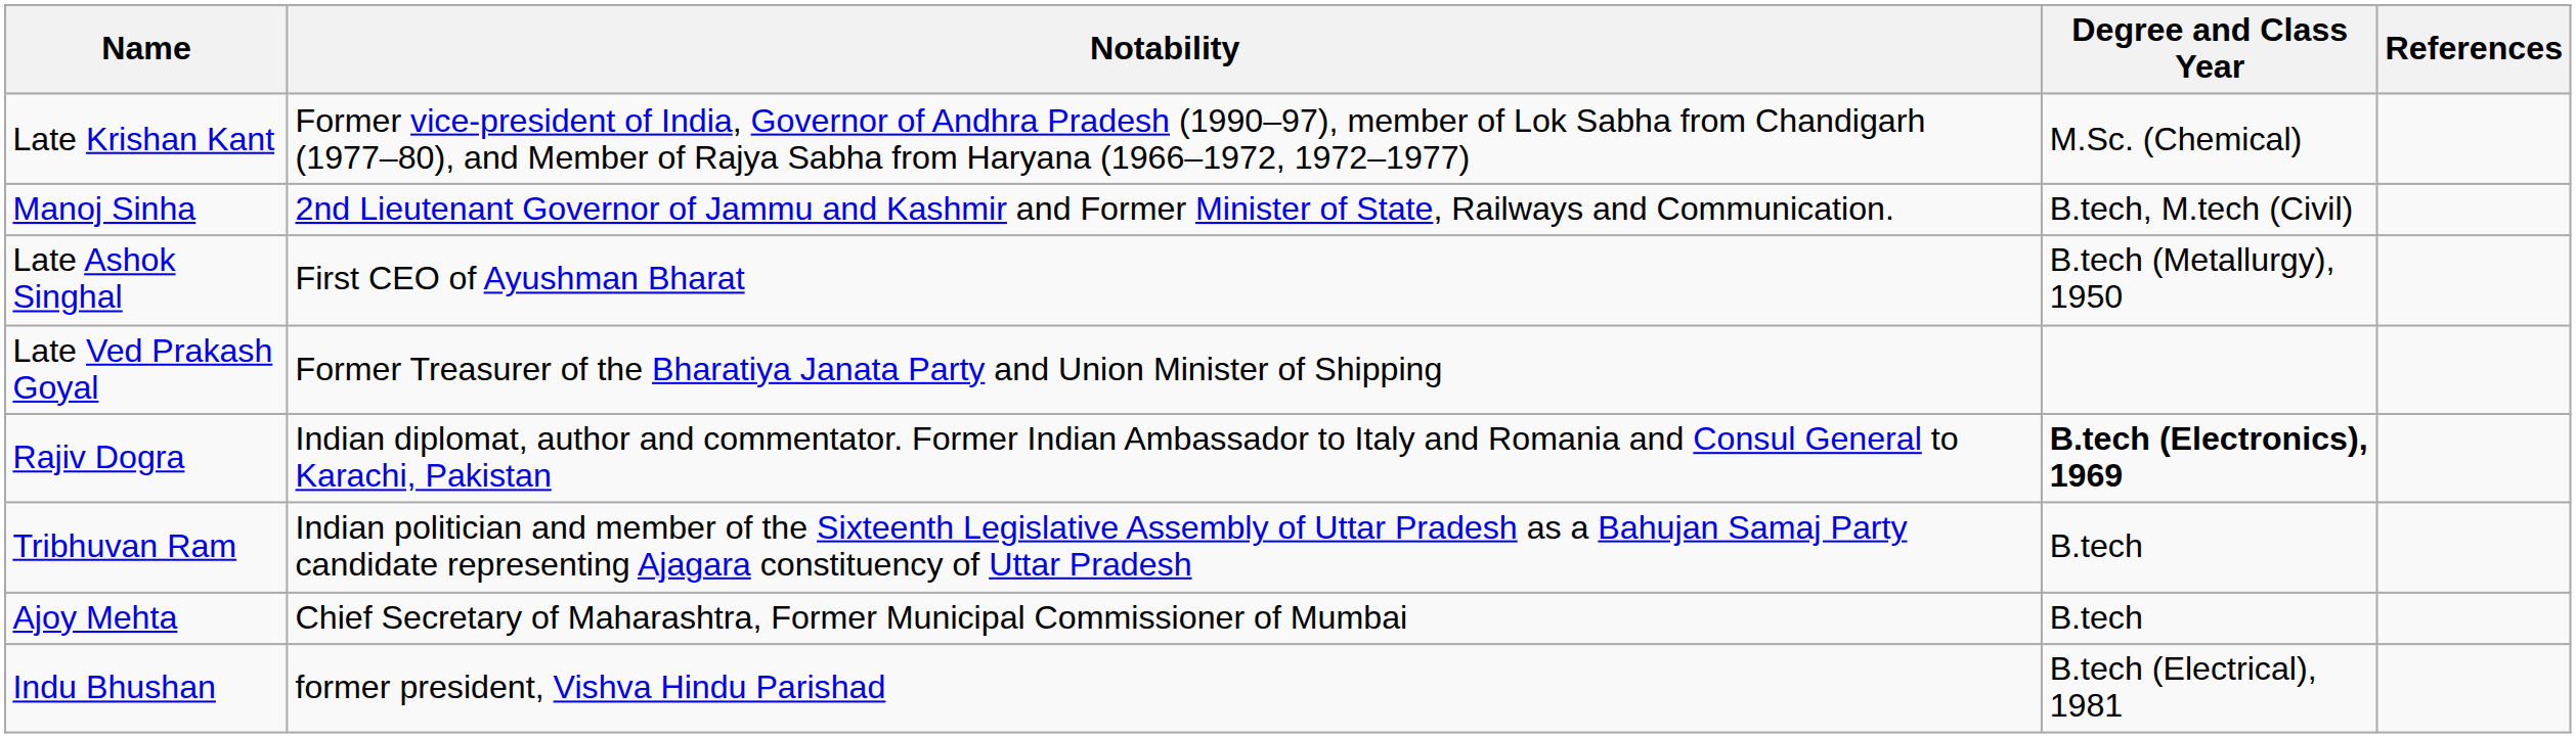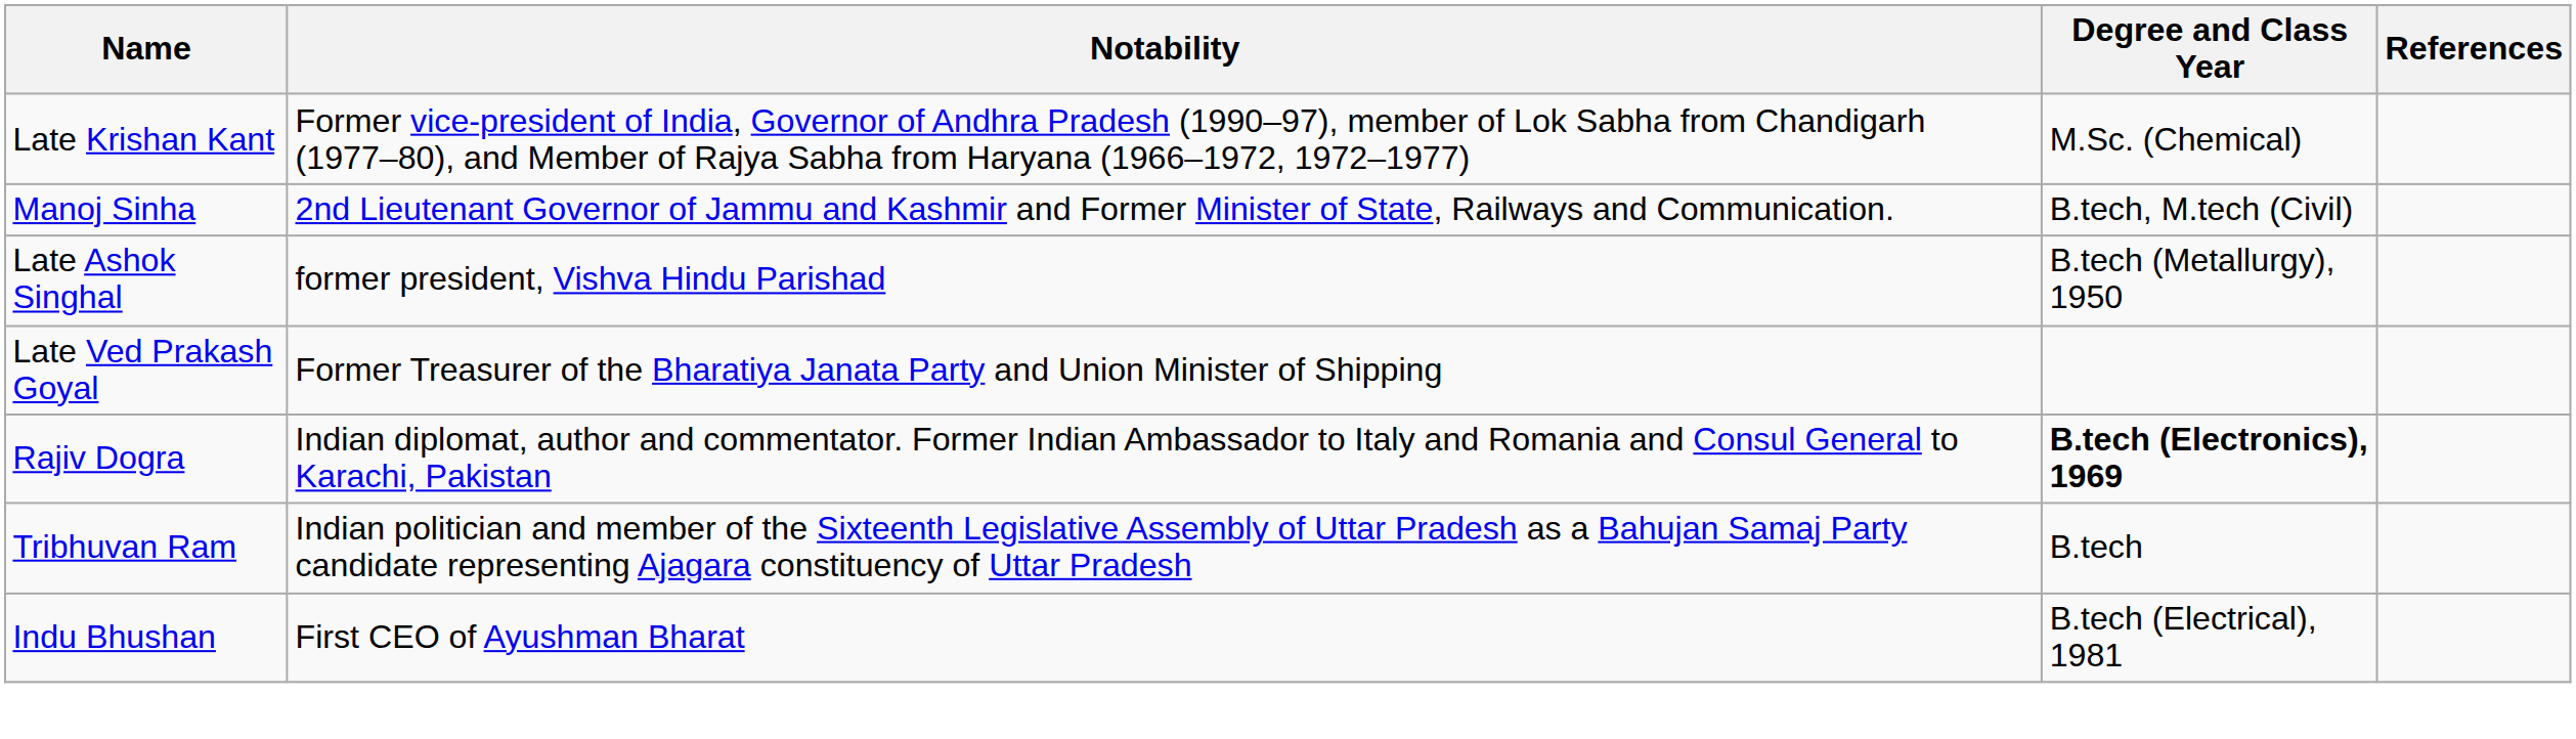Late Ashok Singhal | Notability: First CEO of Ayushman Bharat -> former president, Vishva Hindu Parishad
- row: Ajoy Mehta | Chief Secretary of Maharashtra, Former Municipal Commissioner of Mumbai | B.tech
Indu Bhushan | Notability: former president, Vishva Hindu Parishad -> First CEO of Ayushman Bharat
